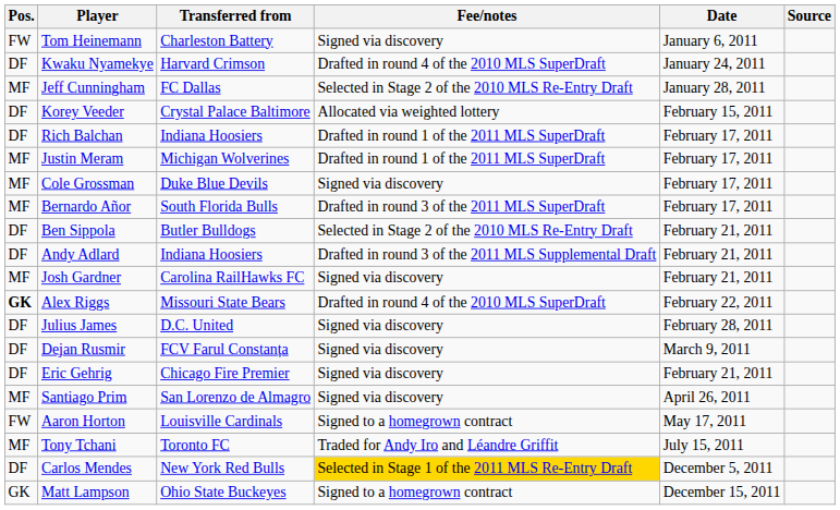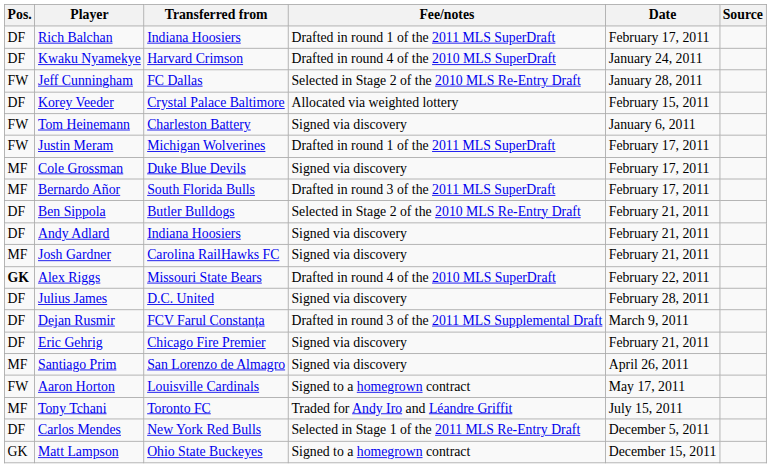rows swapped: Tom Heinemann <-> Rich Balchan
Jeff Cunningham | Pos.: MF -> FW
Justin Meram | Pos.: MF -> FW
Andy Adlard | Fee/notes: Drafted in round 3 of the 2011 MLS Supplemental Draft -> Signed via discovery
Dejan Rusmir | Fee/notes: Signed via discovery -> Drafted in round 3 of the 2011 MLS Supplemental Draft
Carlos Mendes | Fee/notes: gold background -> no background
